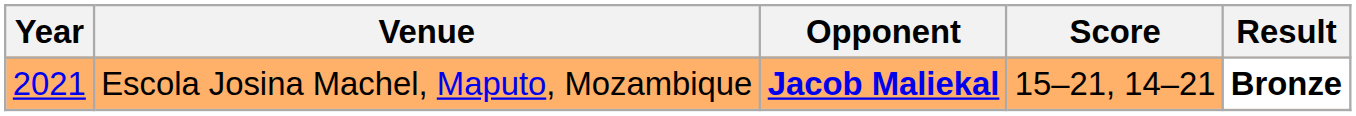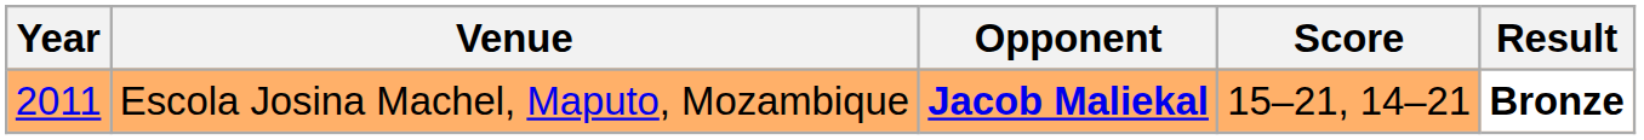Escola Josina Machel, Maputo, Mozambique | Year: 2021 -> 2011
